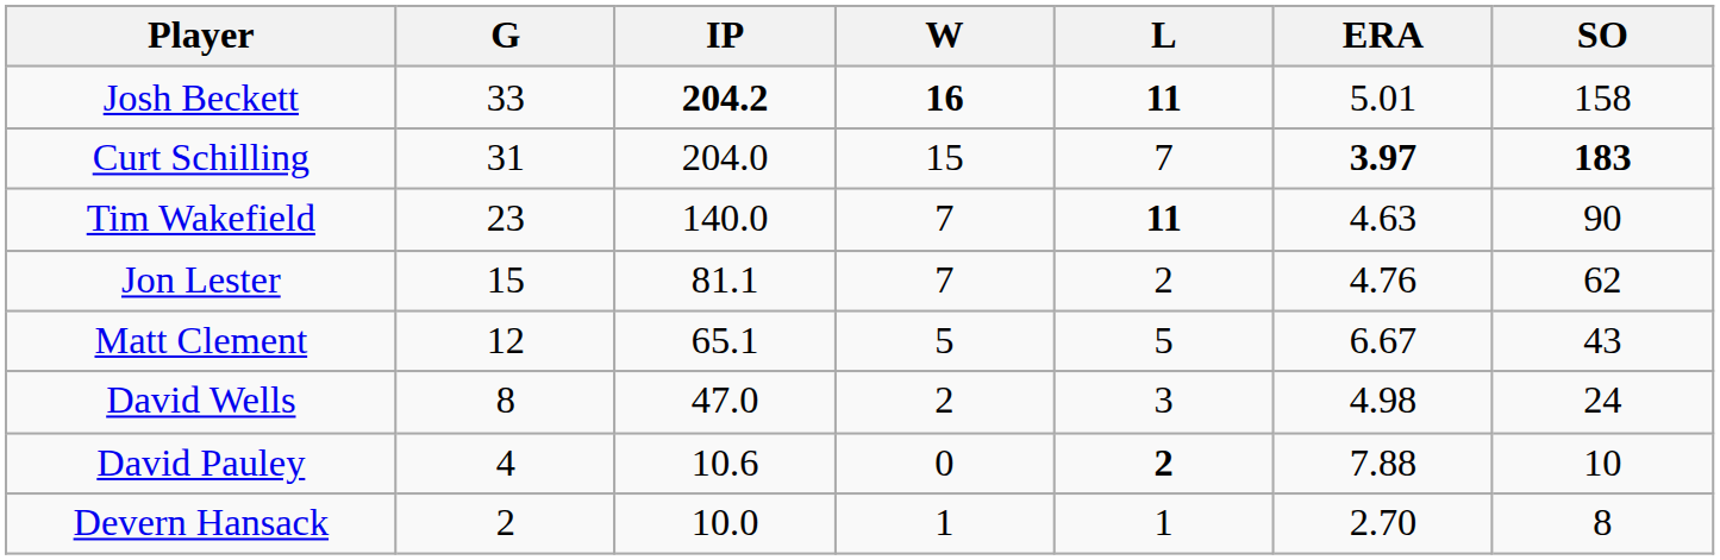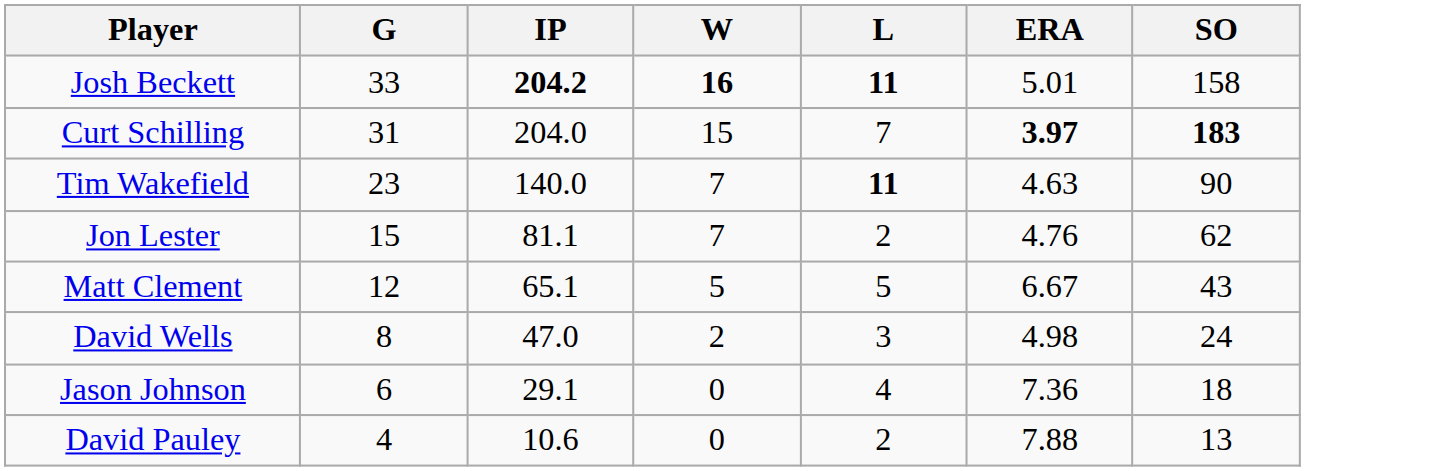+ row: Jason Johnson | 6 | 29.1 | 0 | 4 | 7.36 | 18
David Pauley | L: bold -> normal
David Pauley | SO: 10 -> 13
- row: Devern Hansack | 2 | 10.0 | 1 | 1 | 2.70 | 8
